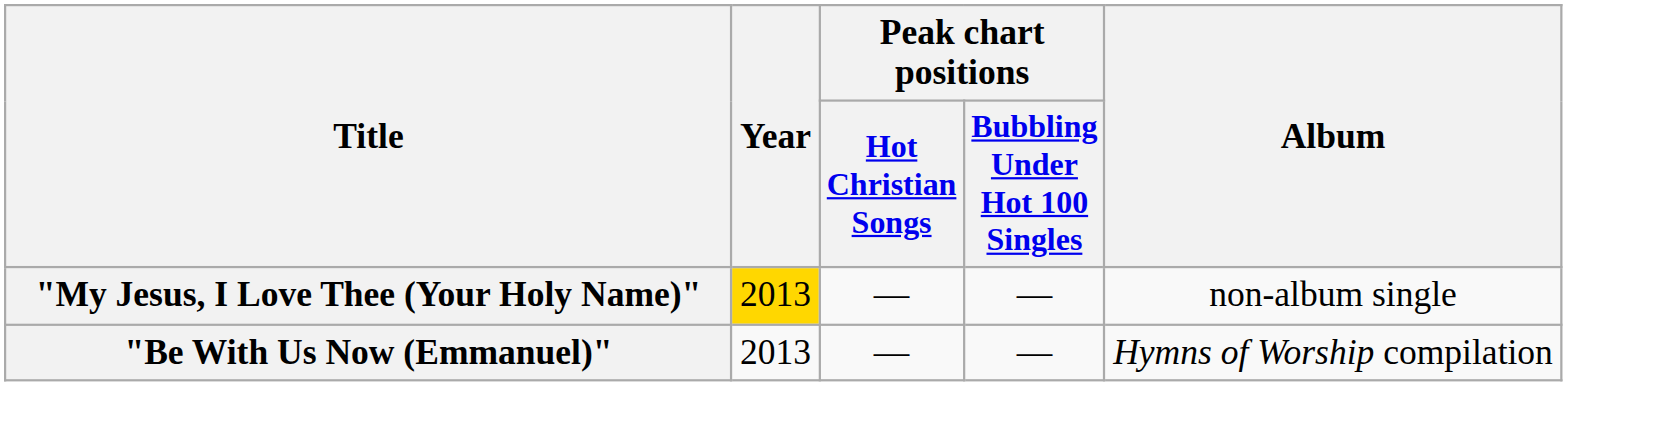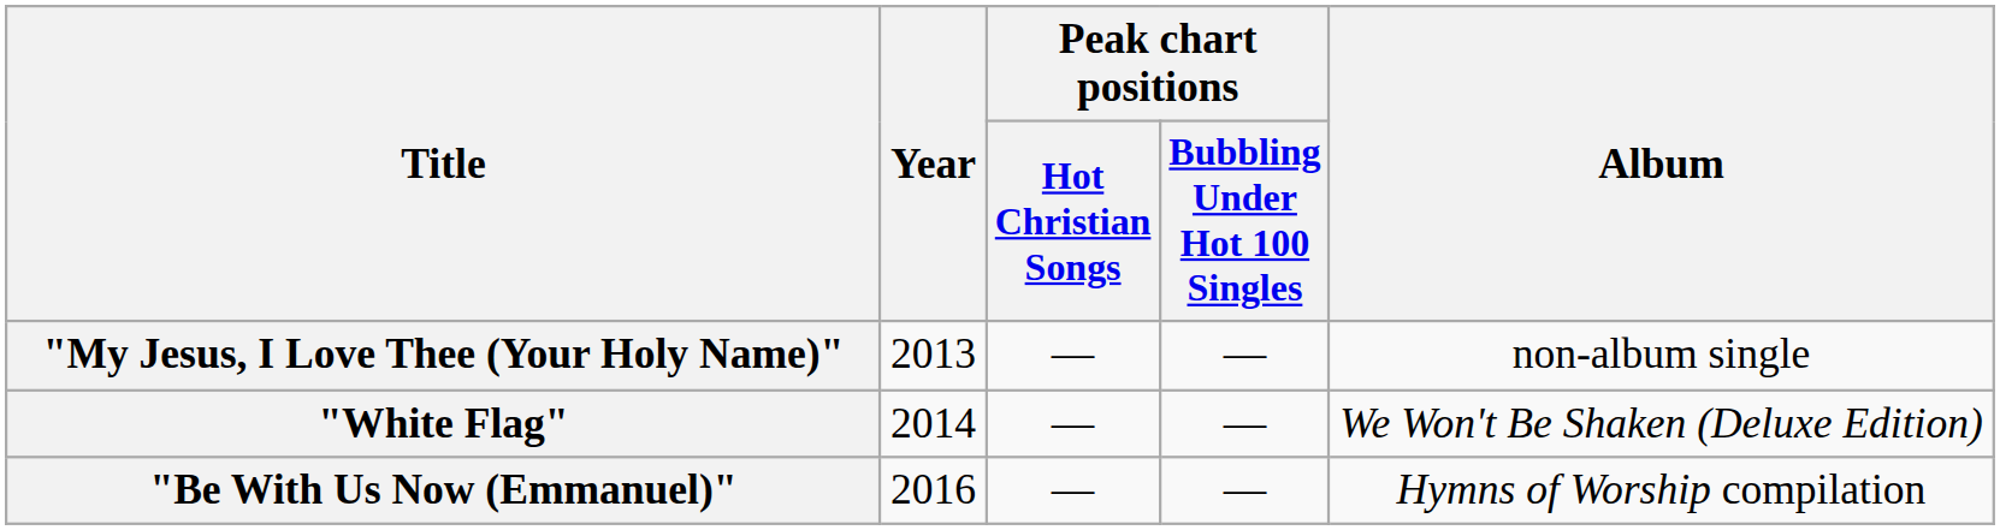"My Jesus, I Love Thee (Your Holy Name)" | Year: gold background -> no background
+ row: "White Flag" | 2014 | — | — | We Won't Be Shaken (Deluxe Edition)
"Be With Us Now (Emmanuel)" | Year: 2013 -> 2016
